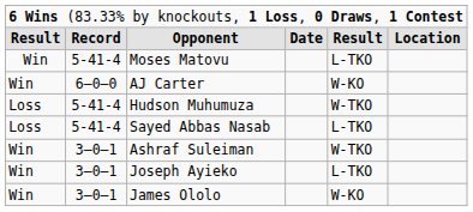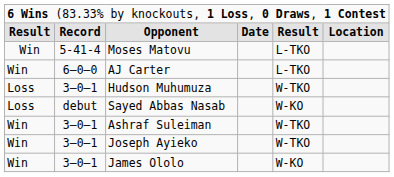AJ Carter | column 5: W-KO -> L-TKO
Hudson Muhumuza | column 2: 5-41-4 -> 3–0–1
Sayed Abbas Nasab | column 2: 5-41-4 -> debut
Sayed Abbas Nasab | column 5: L-TKO -> W-KO
Joseph Ayieko | column 5: L-TKO -> W-TKO
